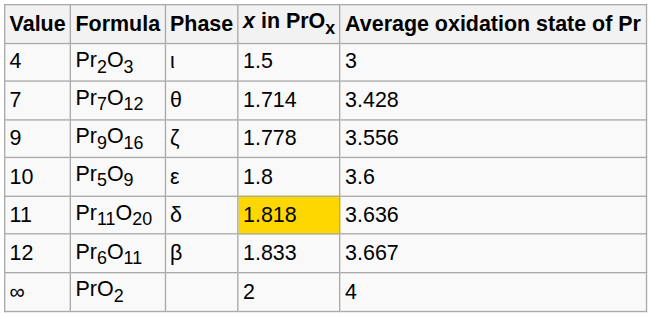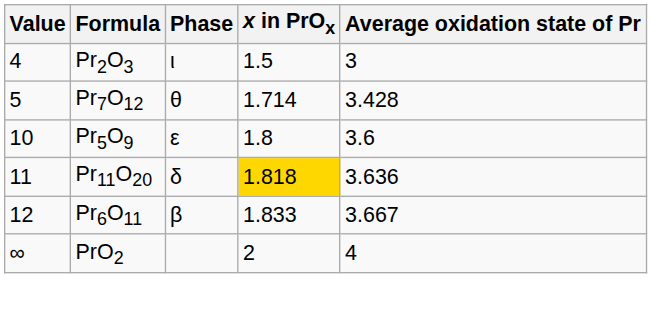Pr7O12 | Value: 7 -> 5
- row: 9 | Pr9O16 | ζ | 1.778 | 3.556
